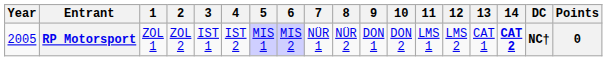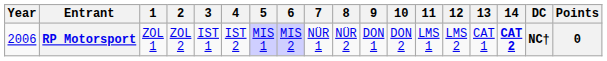RP Motorsport | Year: 2005 -> 2006
